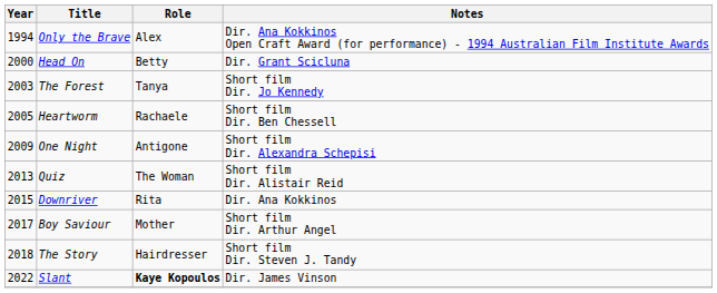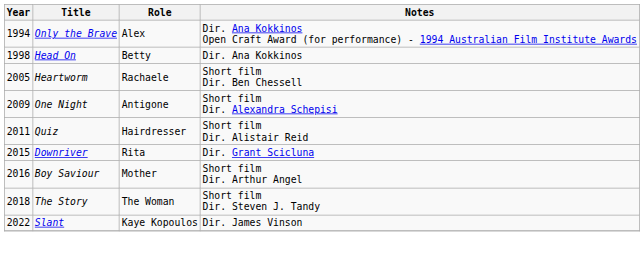Head On | Year: 2000 -> 1998
Head On | Notes: Dir. Grant Scicluna -> Dir. Ana Kokkinos
- row: 2003 | The Forest | Tanya | Short film Dir. Jo Kennedy
Quiz | Year: 2013 -> 2011
Quiz | Role: The Woman -> Hairdresser
Downriver | Notes: Dir. Ana Kokkinos -> Dir. Grant Scicluna
Boy Saviour | Year: 2017 -> 2016
The Story | Role: Hairdresser -> The Woman
Slant | Role: bold -> normal
